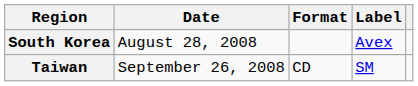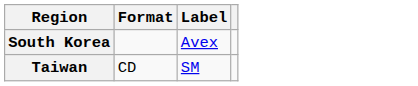- column: Date | August 28, 2008 | September 26, 2008
